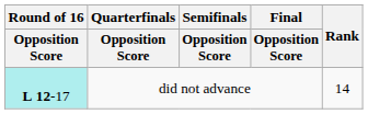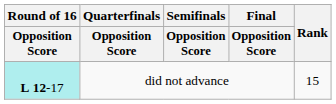did not advance | Rank: 14 -> 15
